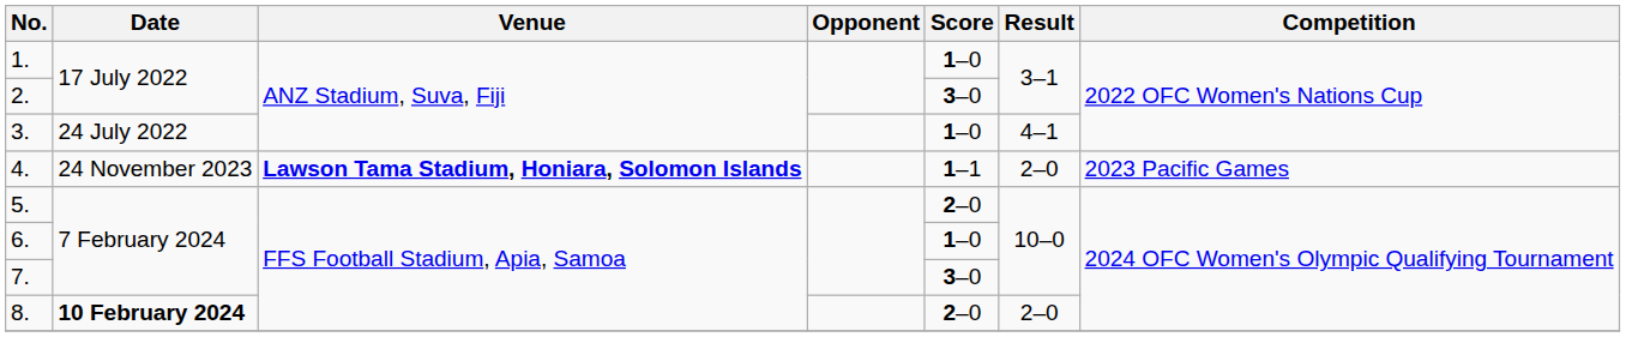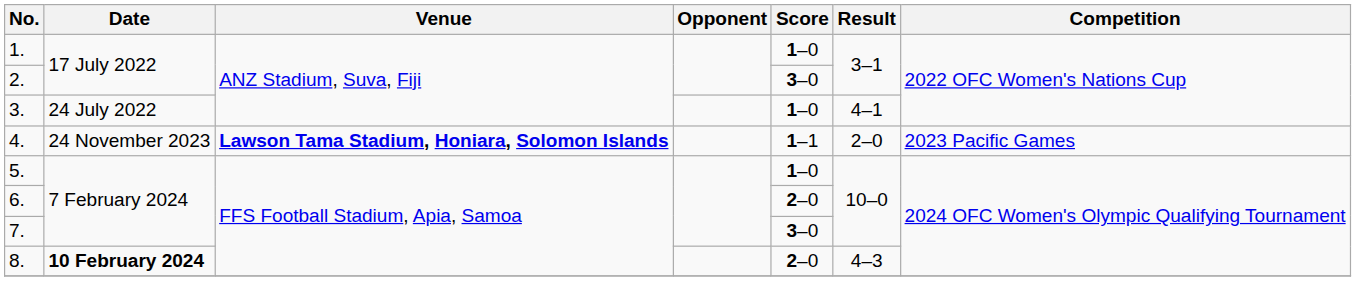5. | Score: 2–0 -> 1–0
6. | Score: 1–0 -> 2–0
8. | Result: 2–0 -> 4–3
